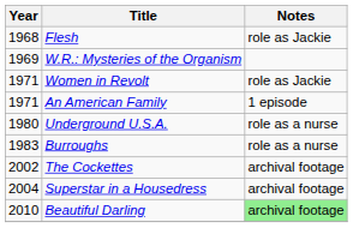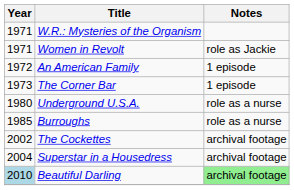- row: 1968 | Flesh | role as Jackie
W.R.: Mysteries of the Organism | Year: 1969 -> 1971
An American Family | Year: 1971 -> 1972
+ row: 1973 | The Corner Bar | 1 episode
Burroughs | Year: 1983 -> 1985
Beautiful Darling | Year: no background -> lightblue background
